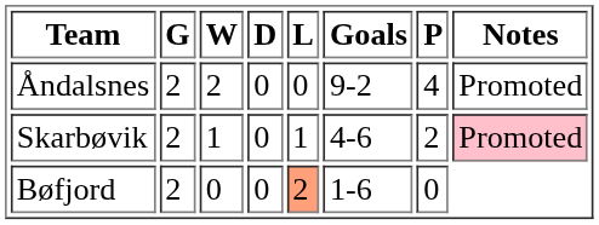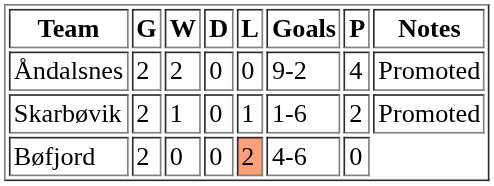Skarbøvik | Goals: 4-6 -> 1-6
Skarbøvik | Notes: pink background -> no background
Bøfjord | Goals: 1-6 -> 4-6
